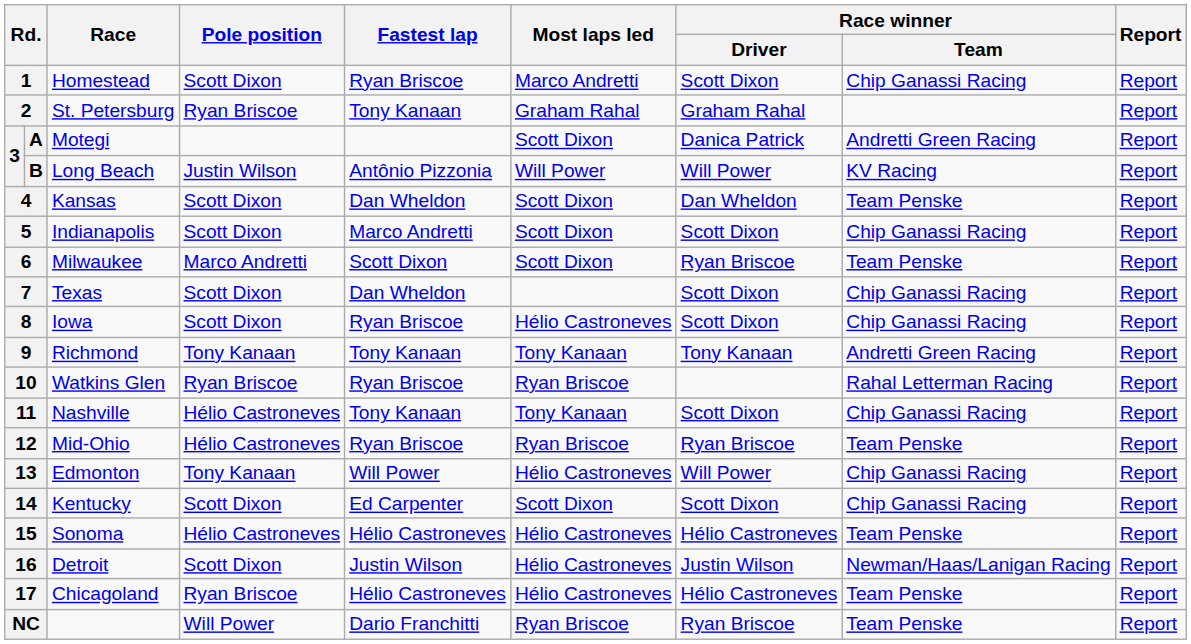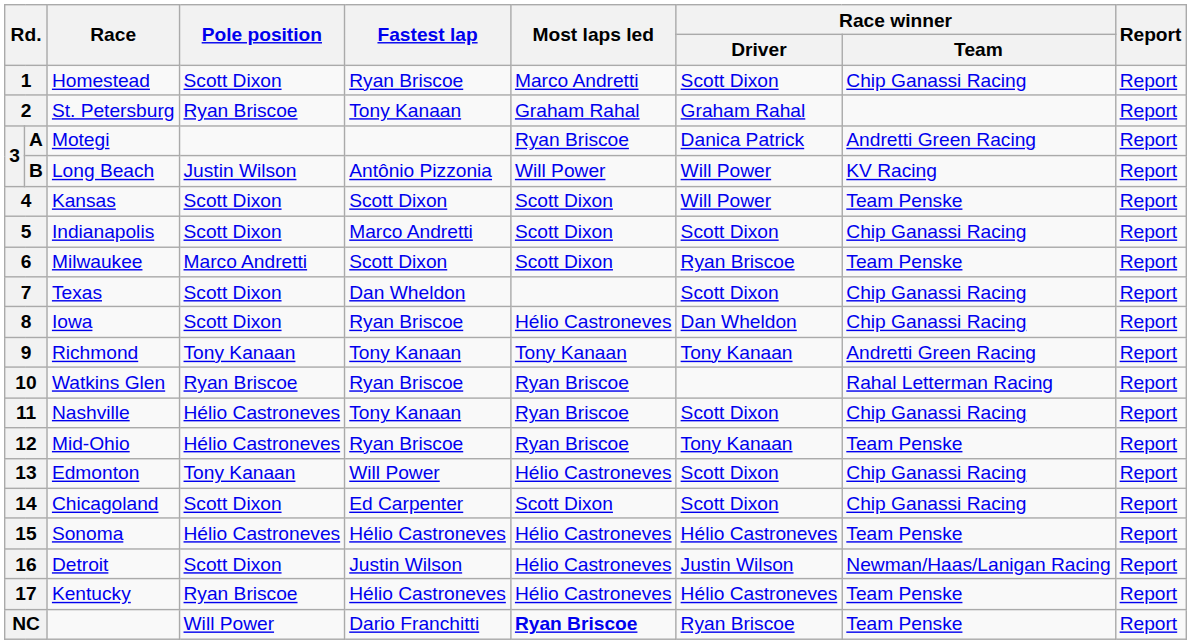A | Most laps led: Scott Dixon -> Ryan Briscoe
4 | Fastest lap: Dan Wheldon -> Scott Dixon
4 | Race winner / Driver: Dan Wheldon -> Will Power
8 | Race winner / Driver: Scott Dixon -> Dan Wheldon
11 | Most laps led: Tony Kanaan -> Ryan Briscoe
12 | Race winner / Driver: Ryan Briscoe -> Tony Kanaan
13 | Race winner / Driver: Will Power -> Scott Dixon
14 | Race: Kentucky -> Chicagoland
17 | Race: Chicagoland -> Kentucky
NC | Most laps led: normal -> bold
